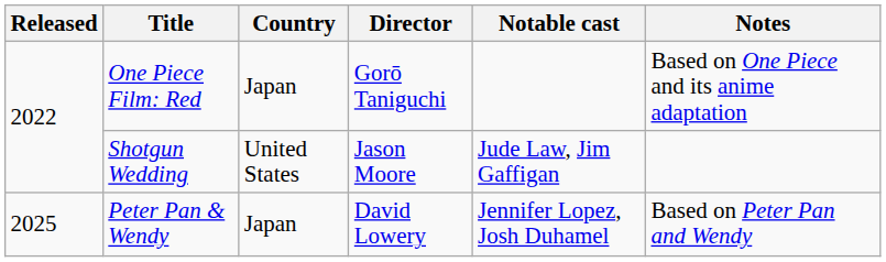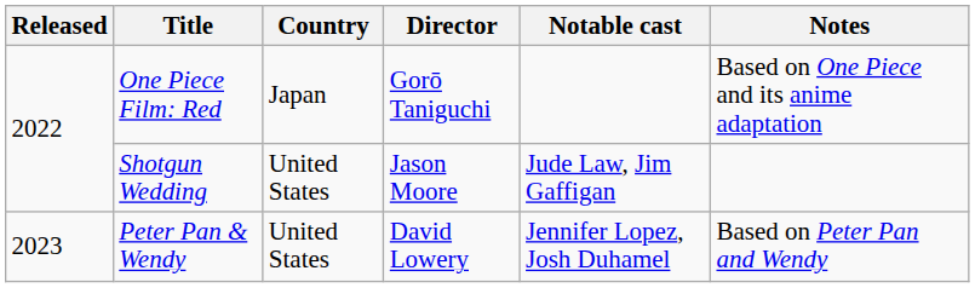Peter Pan & Wendy | Released: 2025 -> 2023
Peter Pan & Wendy | Country: Japan -> United States
